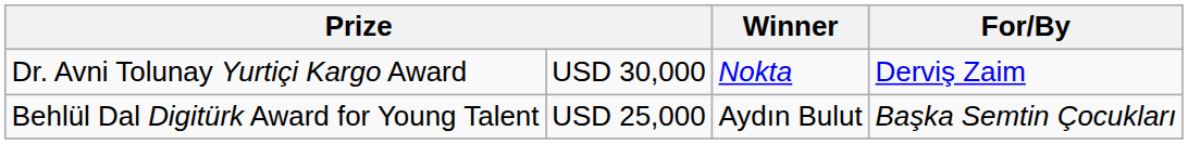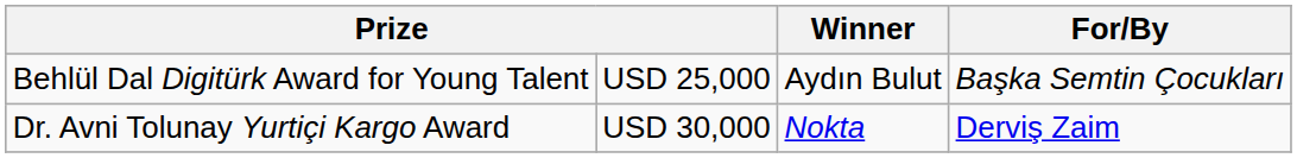rows swapped: Dr. Avni Tolunay Yurtiçi Kargo Award <-> Behlül Dal Digitürk Award for Young Talent
